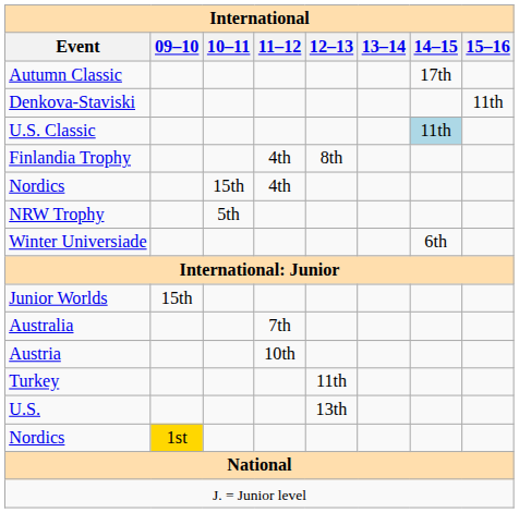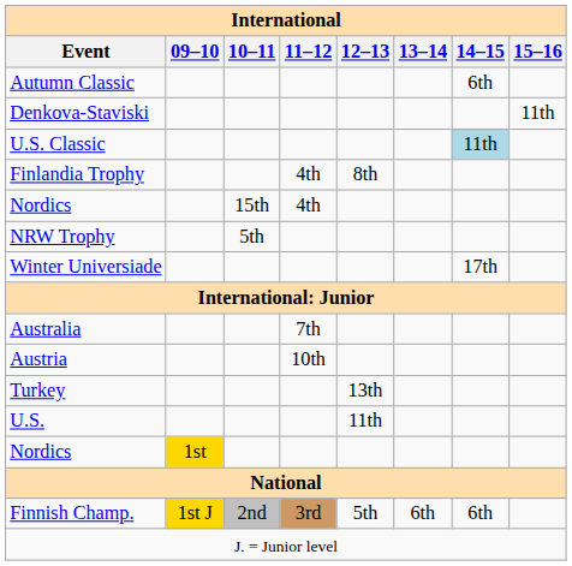Autumn Classic | 14–15: 17th -> 6th
Winter Universiade | 14–15: 6th -> 17th
- row: Junior Worlds | 15th
Turkey | 12–13: 11th -> 13th
U.S. | 12–13: 13th -> 11th
+ row: Finnish Champ. | 1st J | 2nd | 3rd | 5th | 6th | 6th
